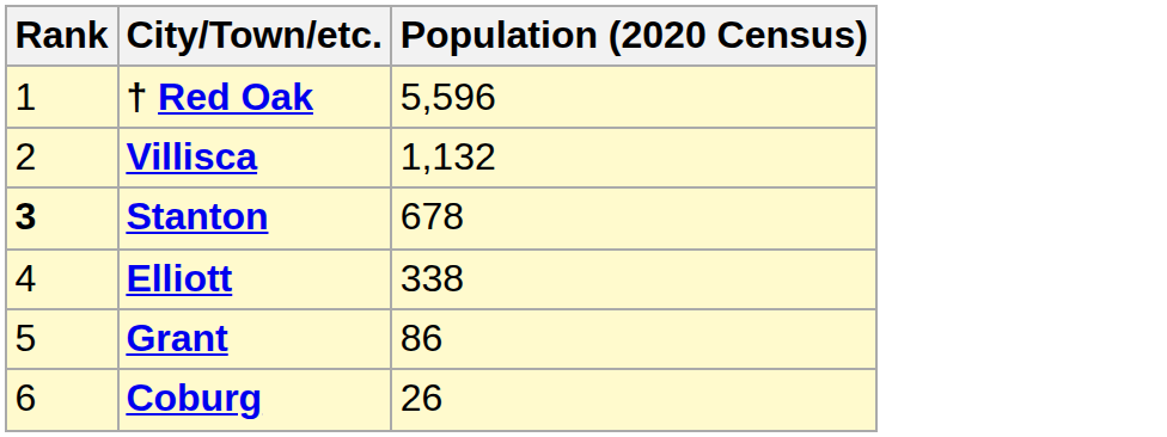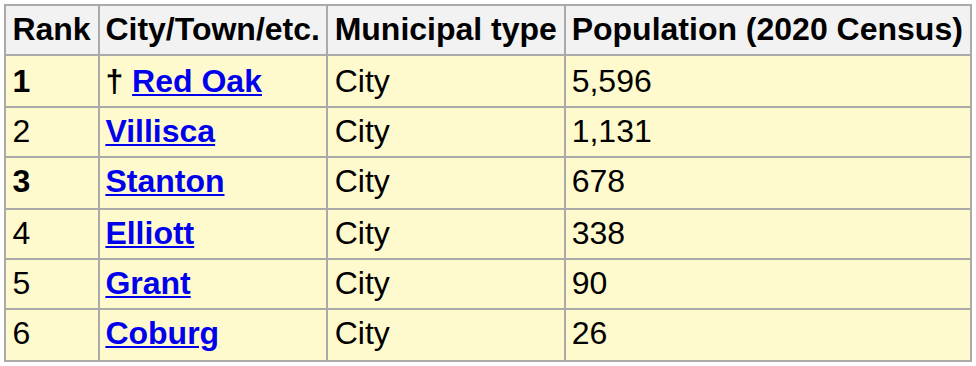+ column: Municipal type | City | City | City | City | City | City
† Red Oak | Rank: normal -> bold
Villisca | Population (2020 Census): 1,132 -> 1,131
Grant | Population (2020 Census): 86 -> 90
